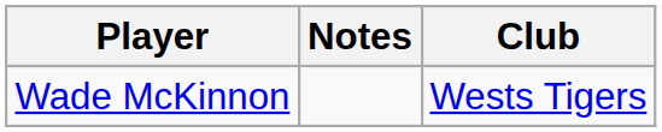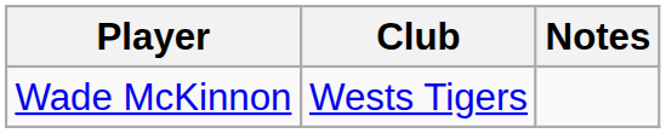columns swapped: Club <-> Notes
